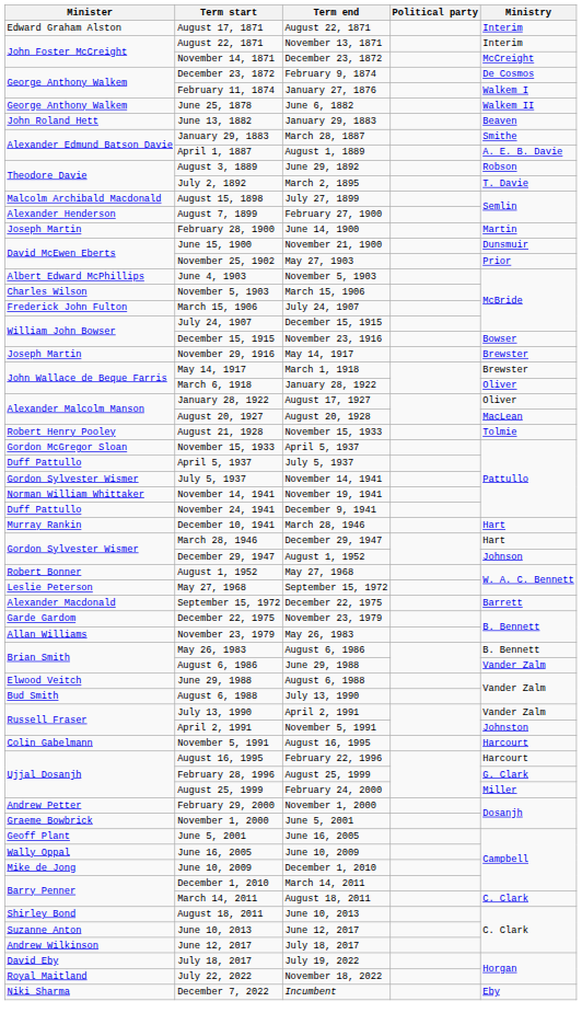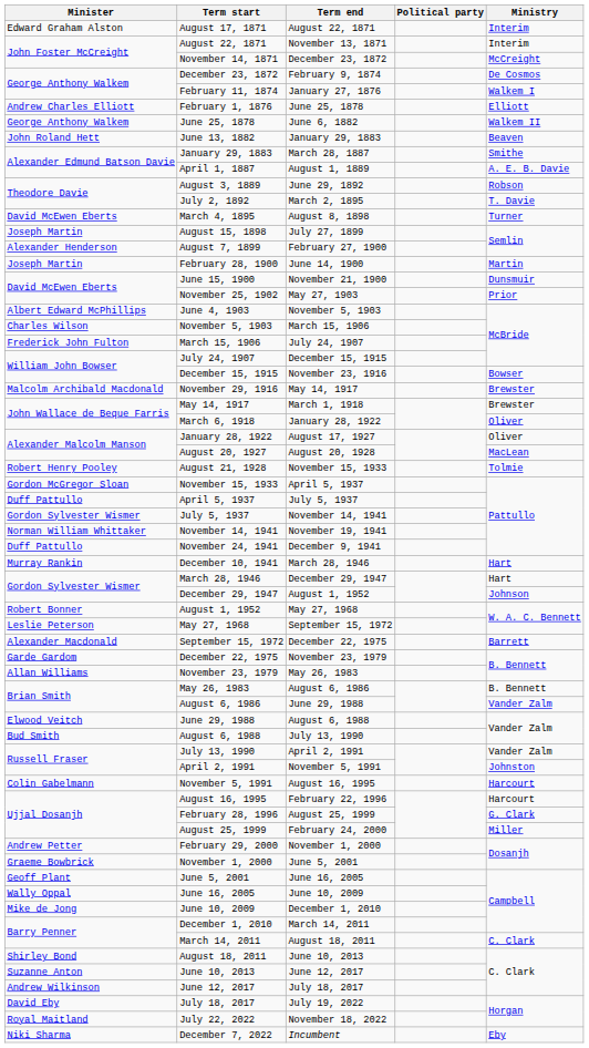+ row: Andrew Charles Elliott | February 1, 1876 | June 25, 1878 | Elliott
+ row: David McEwen Eberts | March 4, 1895 | August 8, 1898 | Turner
August 15, 1898 | Minister: Malcolm Archibald Macdonald -> Joseph Martin
November 29, 1916 | Minister: Joseph Martin -> Malcolm Archibald Macdonald
